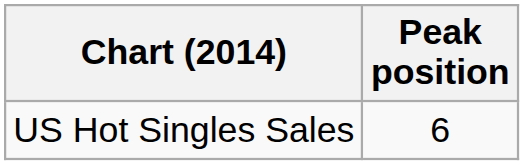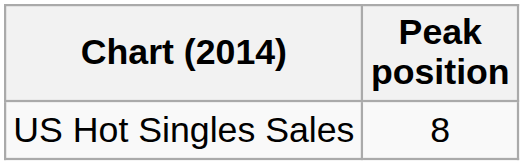US Hot Singles Sales | Peak position: 6 -> 8
